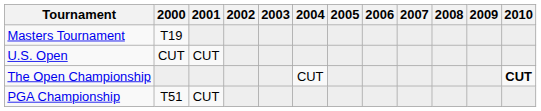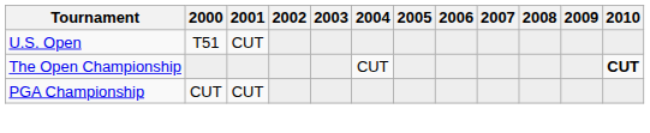- row: Masters Tournament | T19
U.S. Open | 2000: CUT -> T51
PGA Championship | 2000: T51 -> CUT
